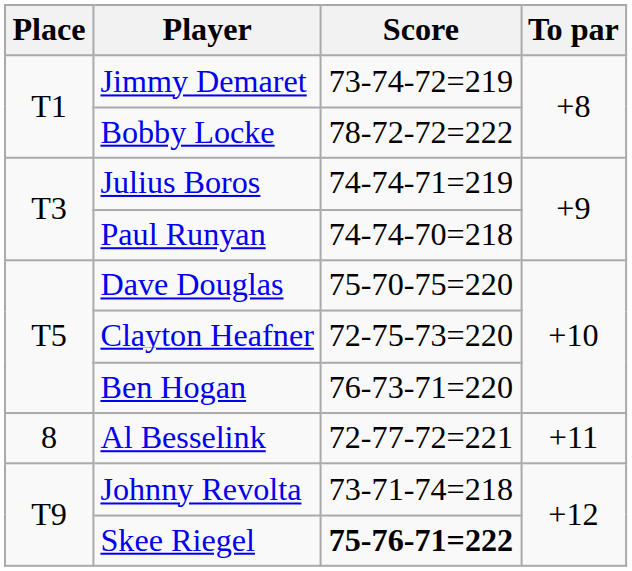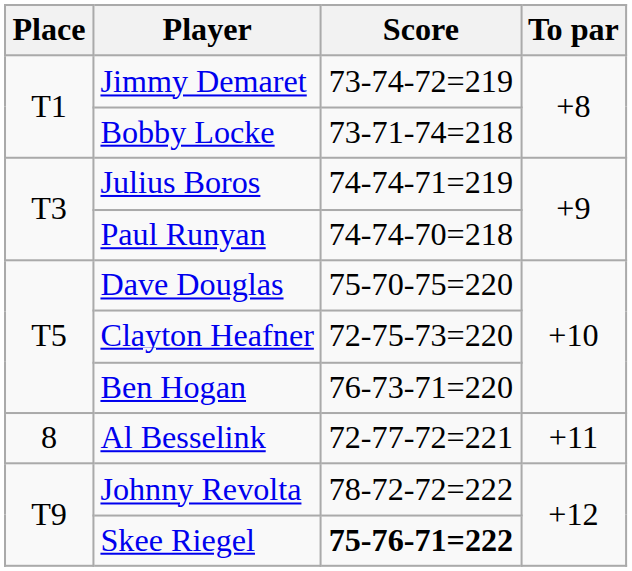Bobby Locke | Score: 78-72-72=222 -> 73-71-74=218
Johnny Revolta | Score: 73-71-74=218 -> 78-72-72=222
